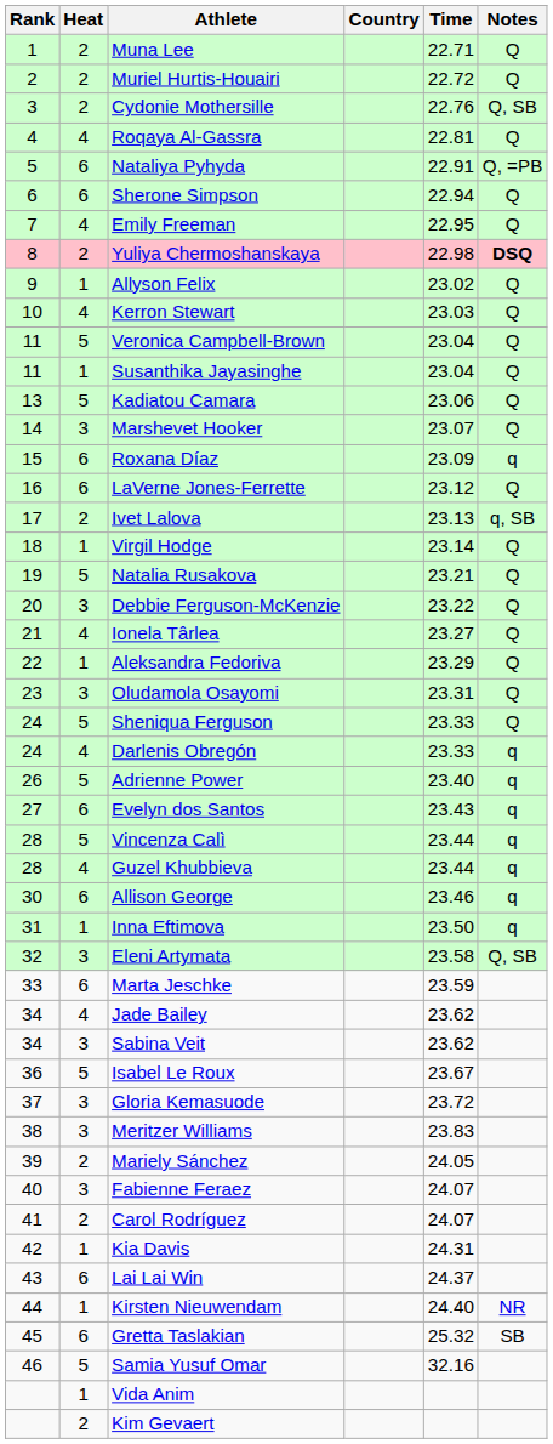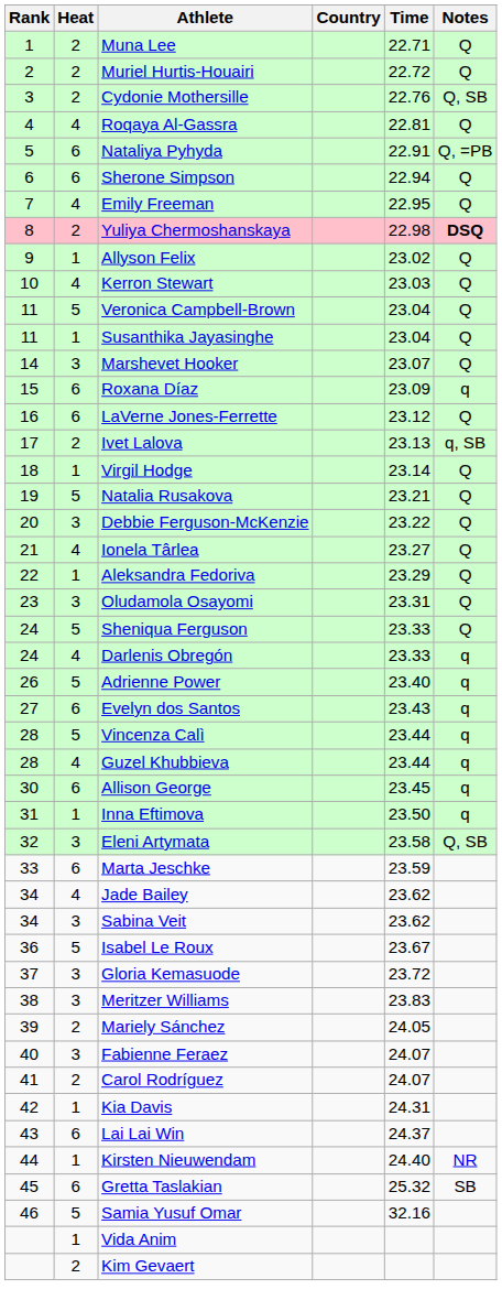- row: 13 | 5 | Kadiatou Camara | 23.06 | Q
Allison George | Time: 23.46 -> 23.45
